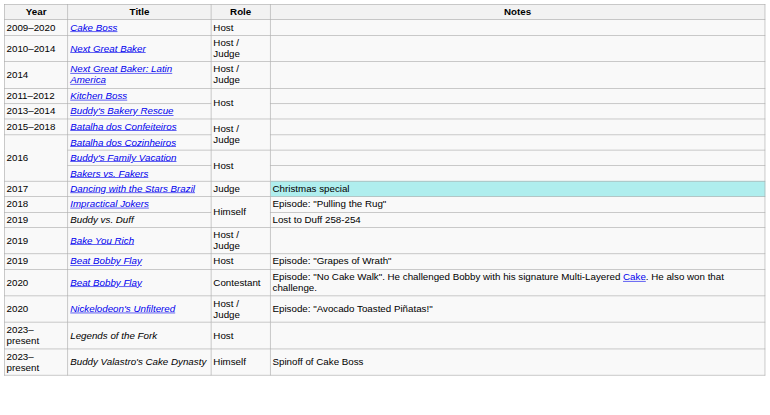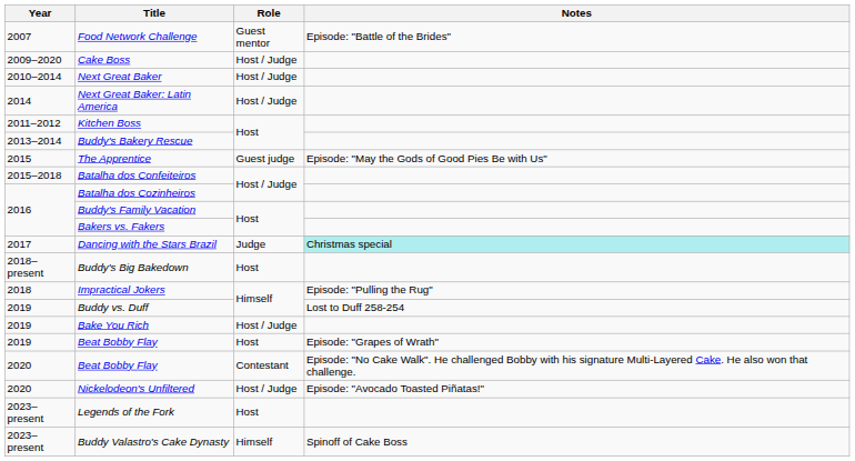+ row: 2007 | Food Network Challenge | Guest mentor | Episode: "Battle of the Brides"
Cake Boss | Role: Host -> Host / Judge
+ row: 2015 | The Apprentice | Guest judge | Episode: "May the Gods of Good Pies Be with Us"
+ row: 2018–present | Buddy's Big Bakedown | Host
